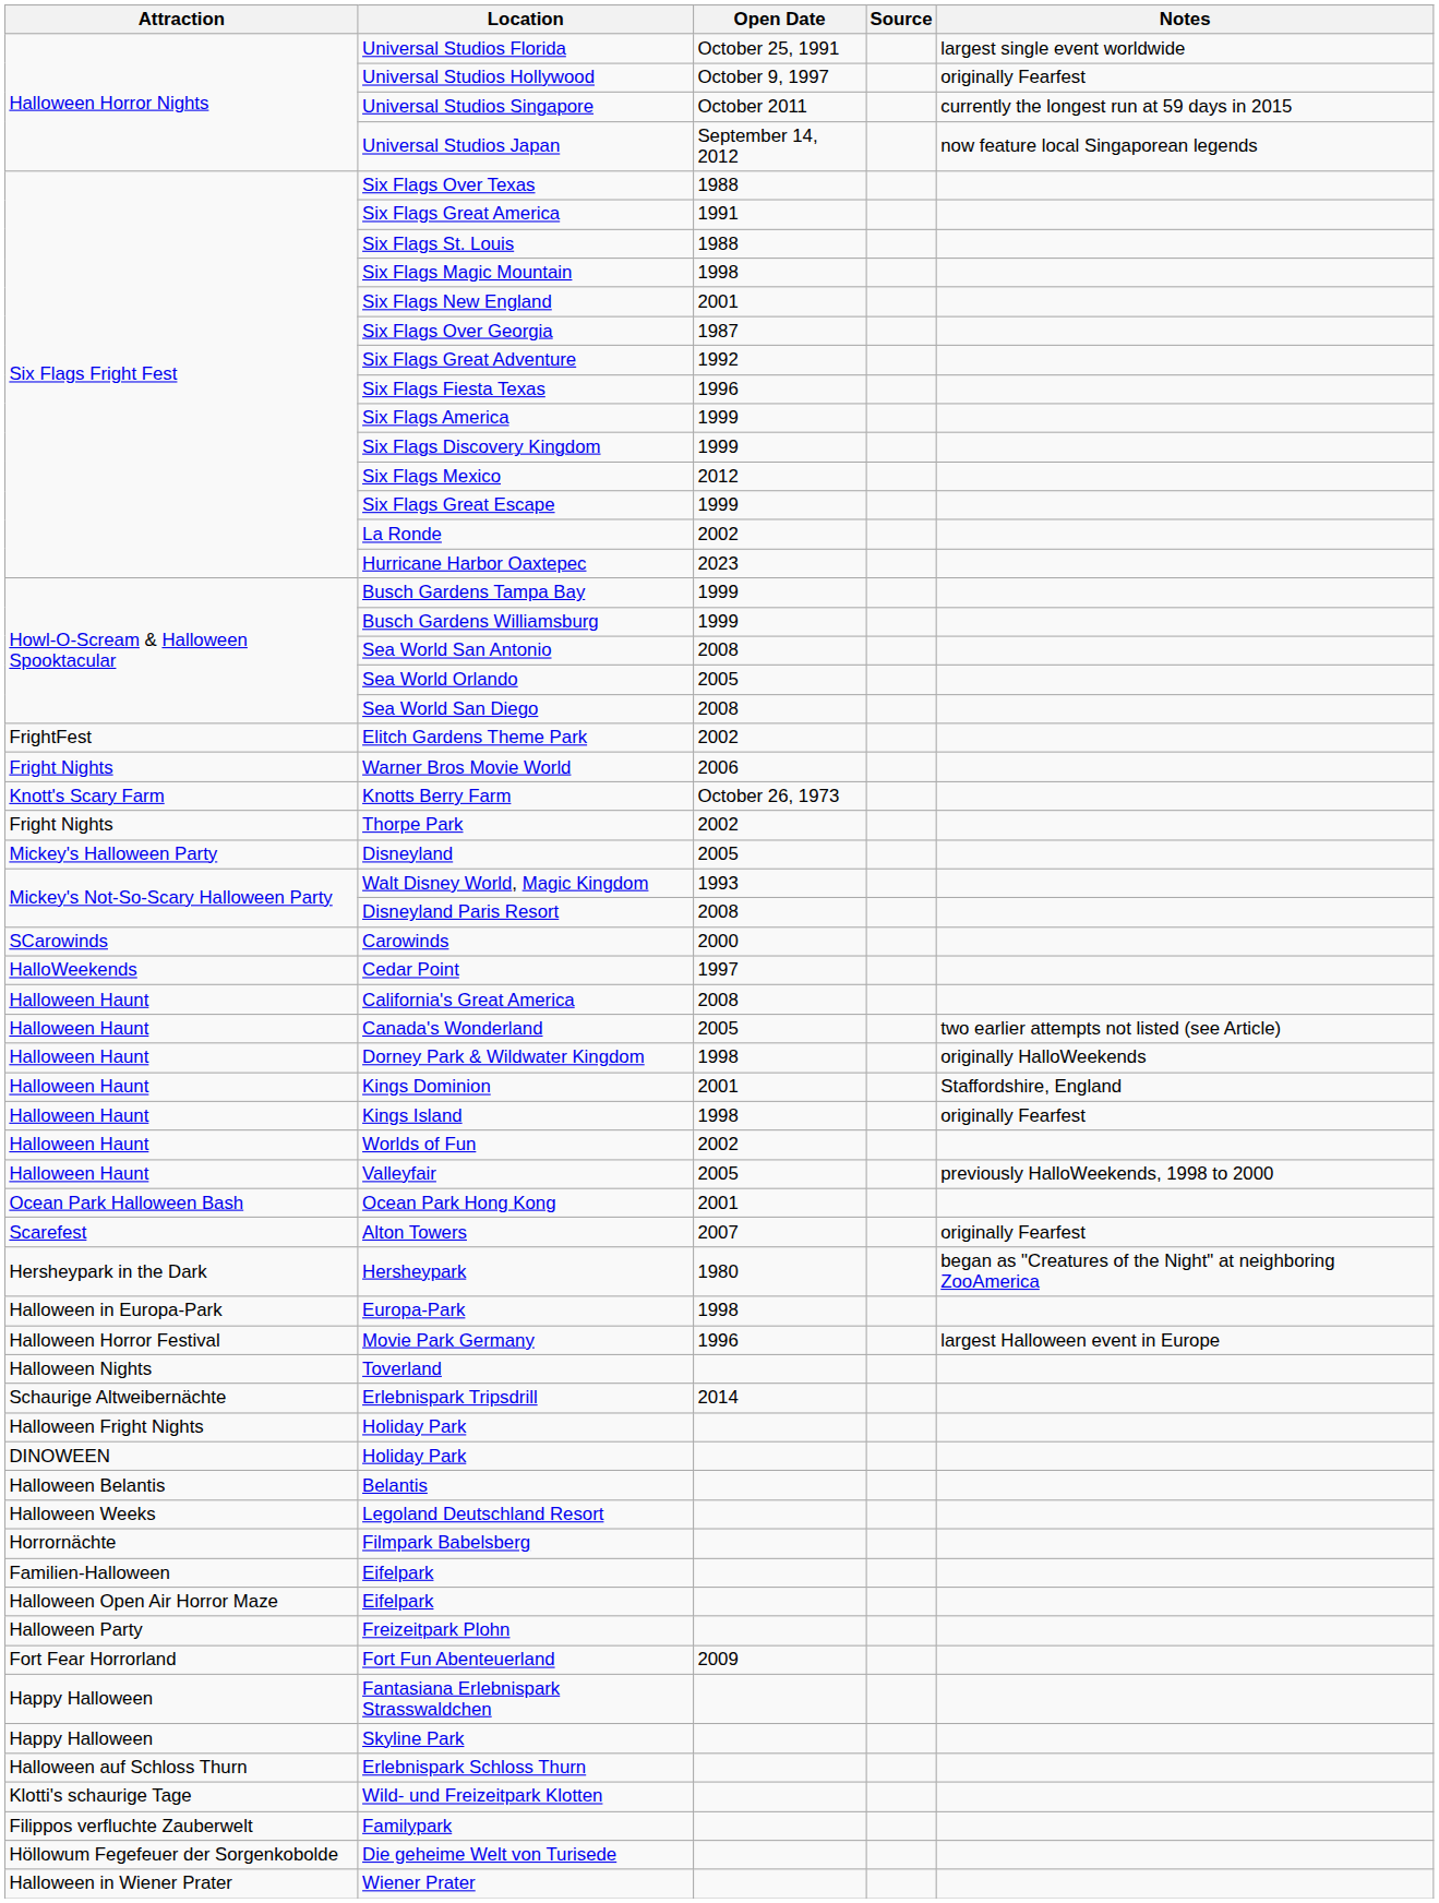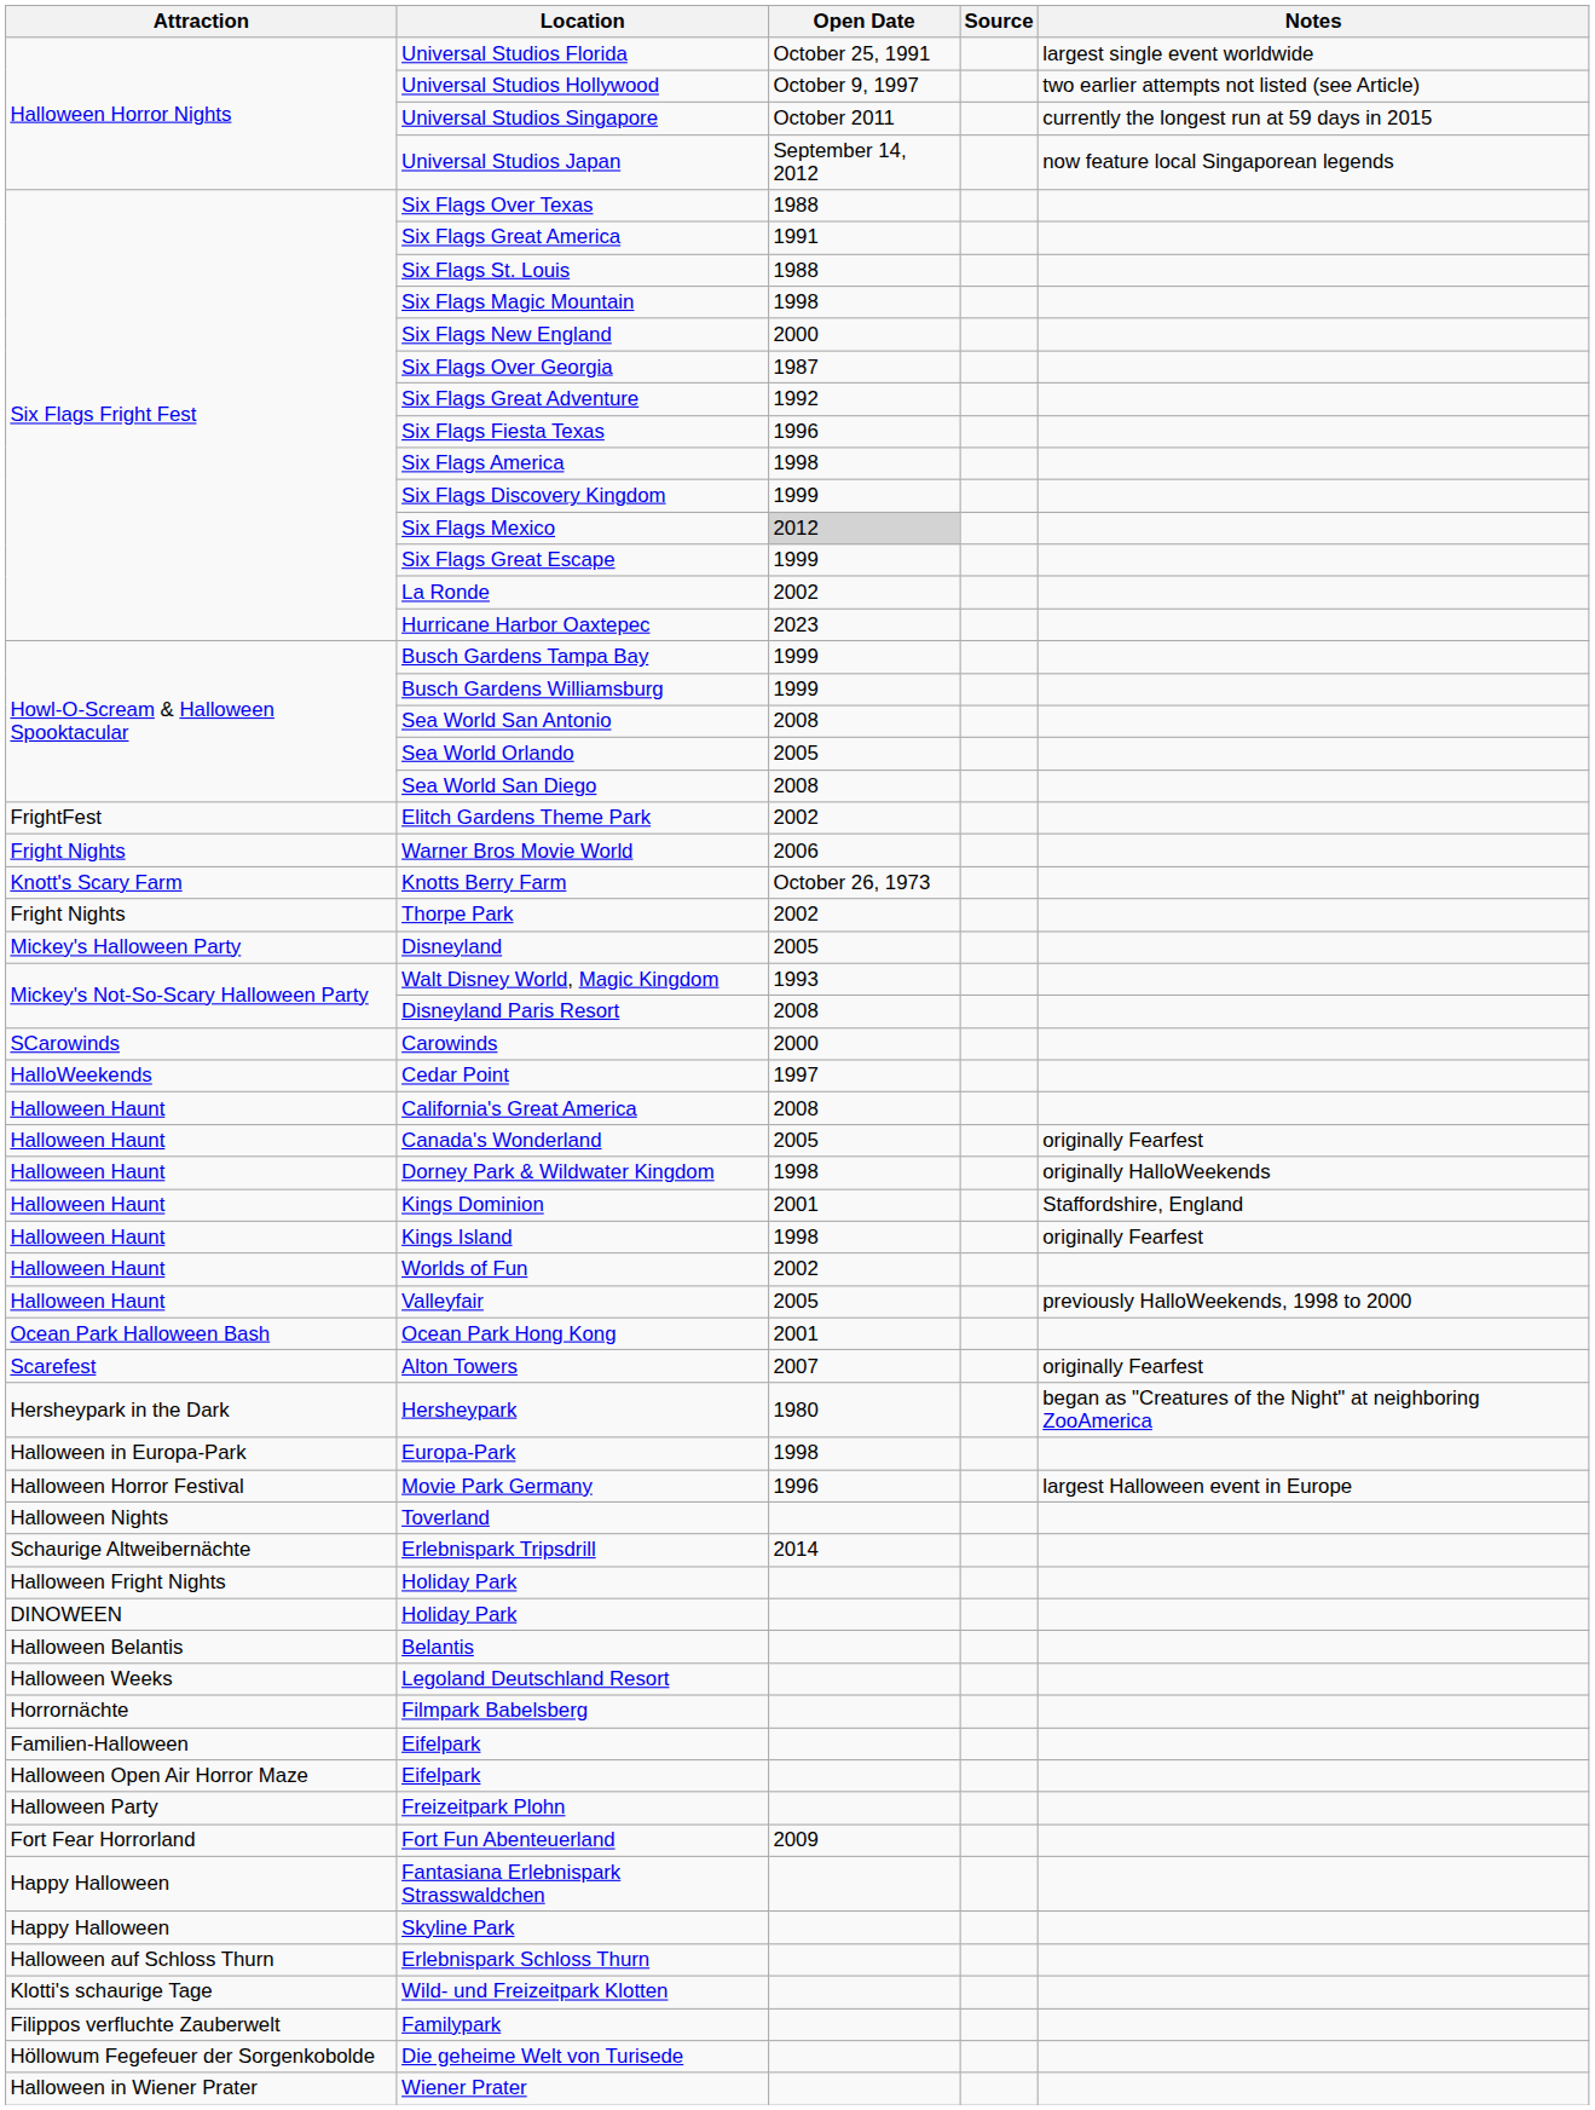Universal Studios Hollywood | Notes: originally Fearfest -> two earlier attempts not listed (see Article)
Six Flags New England | Open Date: 2001 -> 2000
Six Flags America | Open Date: 1999 -> 1998
Six Flags Mexico | Open Date: no background -> lightgrey background
Canada's Wonderland | Notes: two earlier attempts not listed (see Article) -> originally Fearfest
